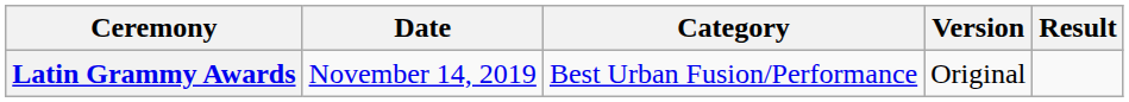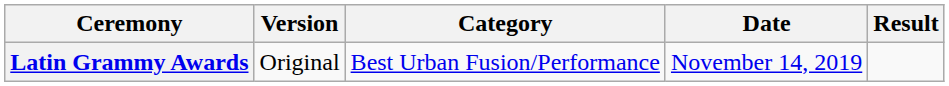columns swapped: Date <-> Version
